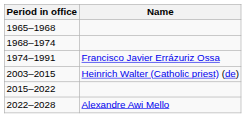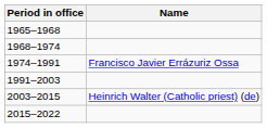+ row: 1991–2003
- row: 2022–2028 | Alexandre Awi Mello
